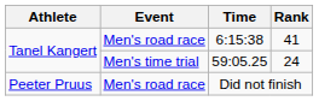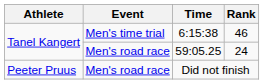6:15:38 | Event: Men's road race -> Men's time trial
6:15:38 | Rank: 41 -> 46
59:05.25 | Event: Men's time trial -> Men's road race
